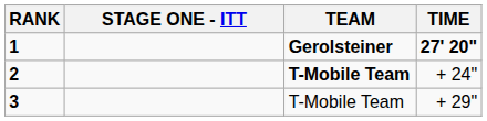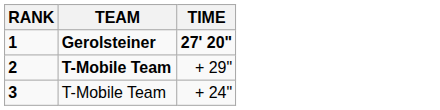- column: STAGE ONE - ITT
2 | TIME: + 24" -> + 29"
3 | TIME: + 29" -> + 24"
